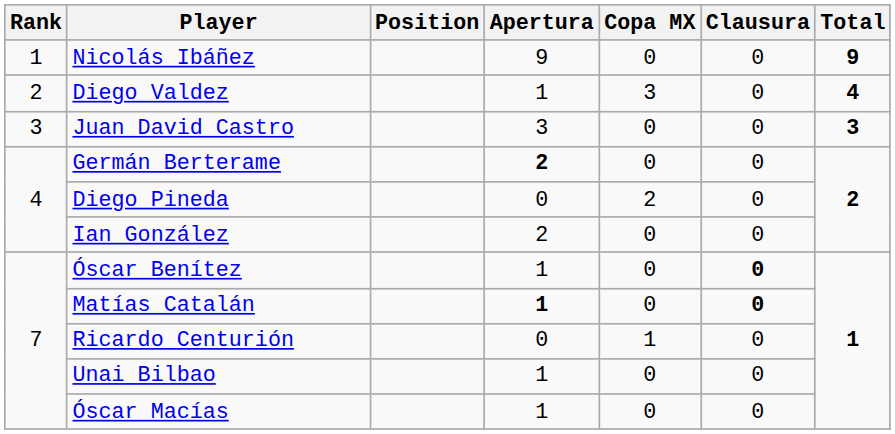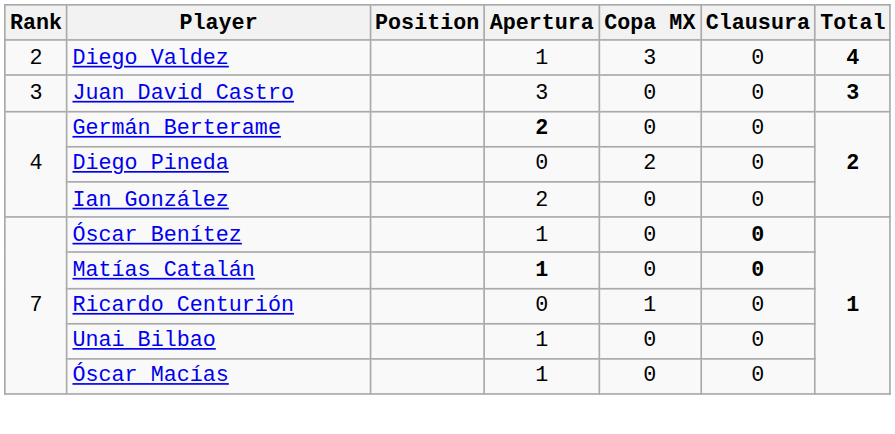- row: 1 | Nicolás Ibáñez | 9 | 0 | 0 | 9
